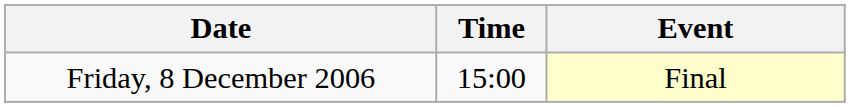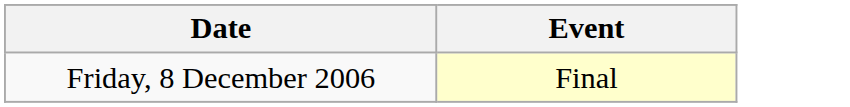- column: Time | 15:00
